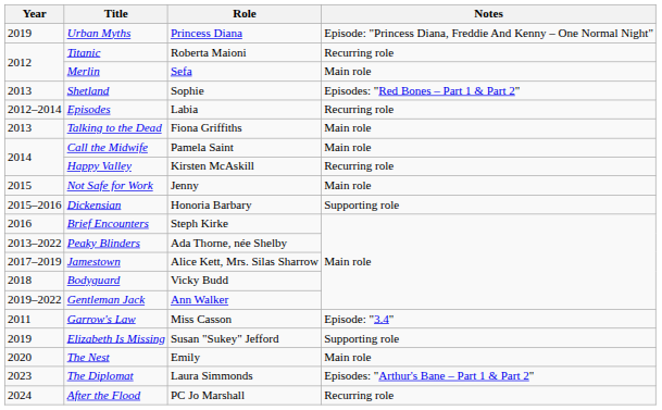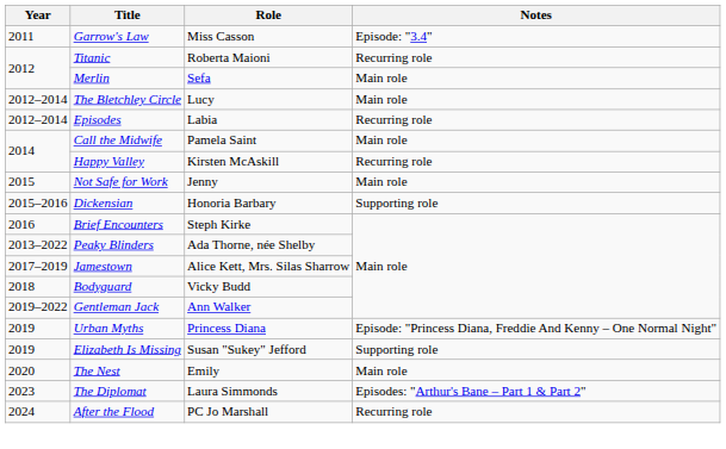rows swapped: Garrow's Law <-> Urban Myths
- row: 2013 | Shetland | Sophie | Episodes: "Red Bones – Part 1 & Part 2"
+ row: 2012–2014 | The Bletchley Circle | Lucy | Main role
- row: 2013 | Talking to the Dead | Fiona Griffiths | Main role
